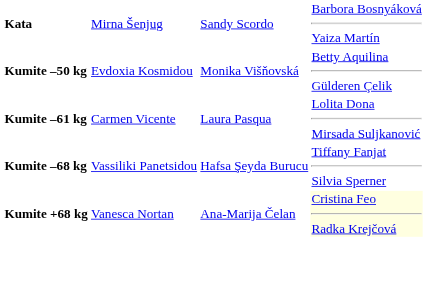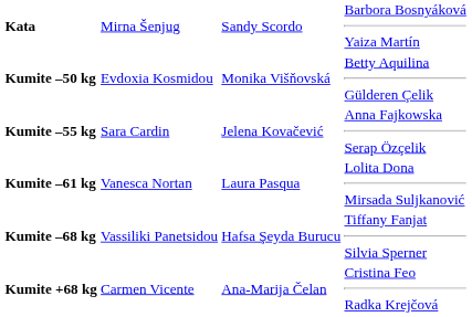+ row: Kumite –55 kg | Sara Cardin | Jelena Kovačević | Anna Fajkowska Serap Özçelik
Kumite –61 kg | column 2: Carmen Vicente -> Vanesca Nortan
Kumite +68 kg | column 2: Vanesca Nortan -> Carmen Vicente
Kumite +68 kg | column 4: lightyellow background -> no background
